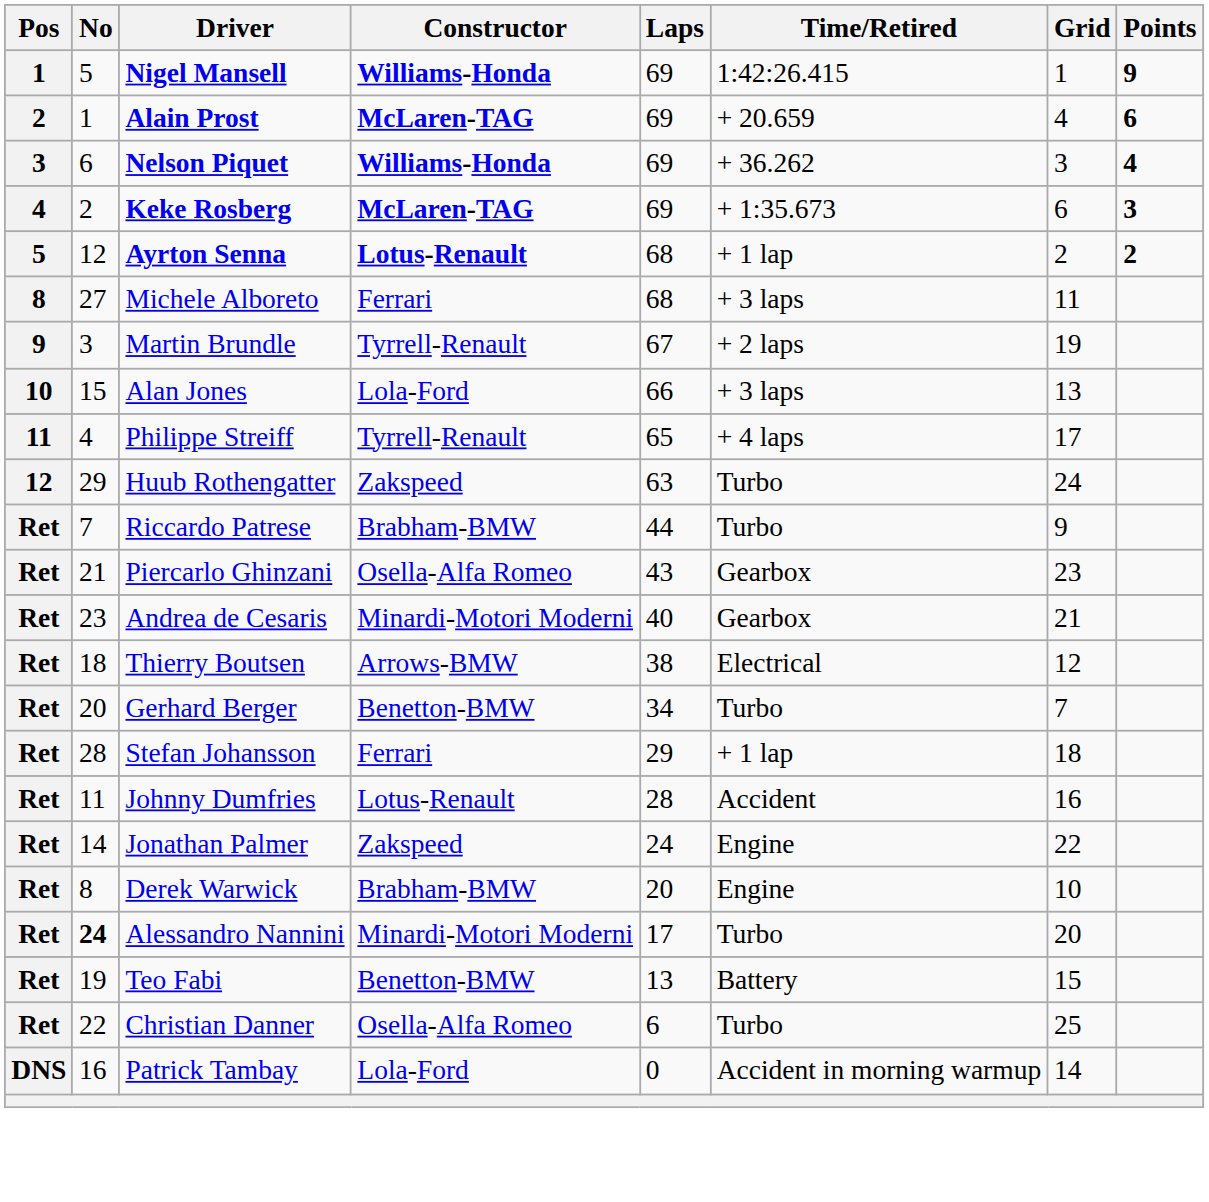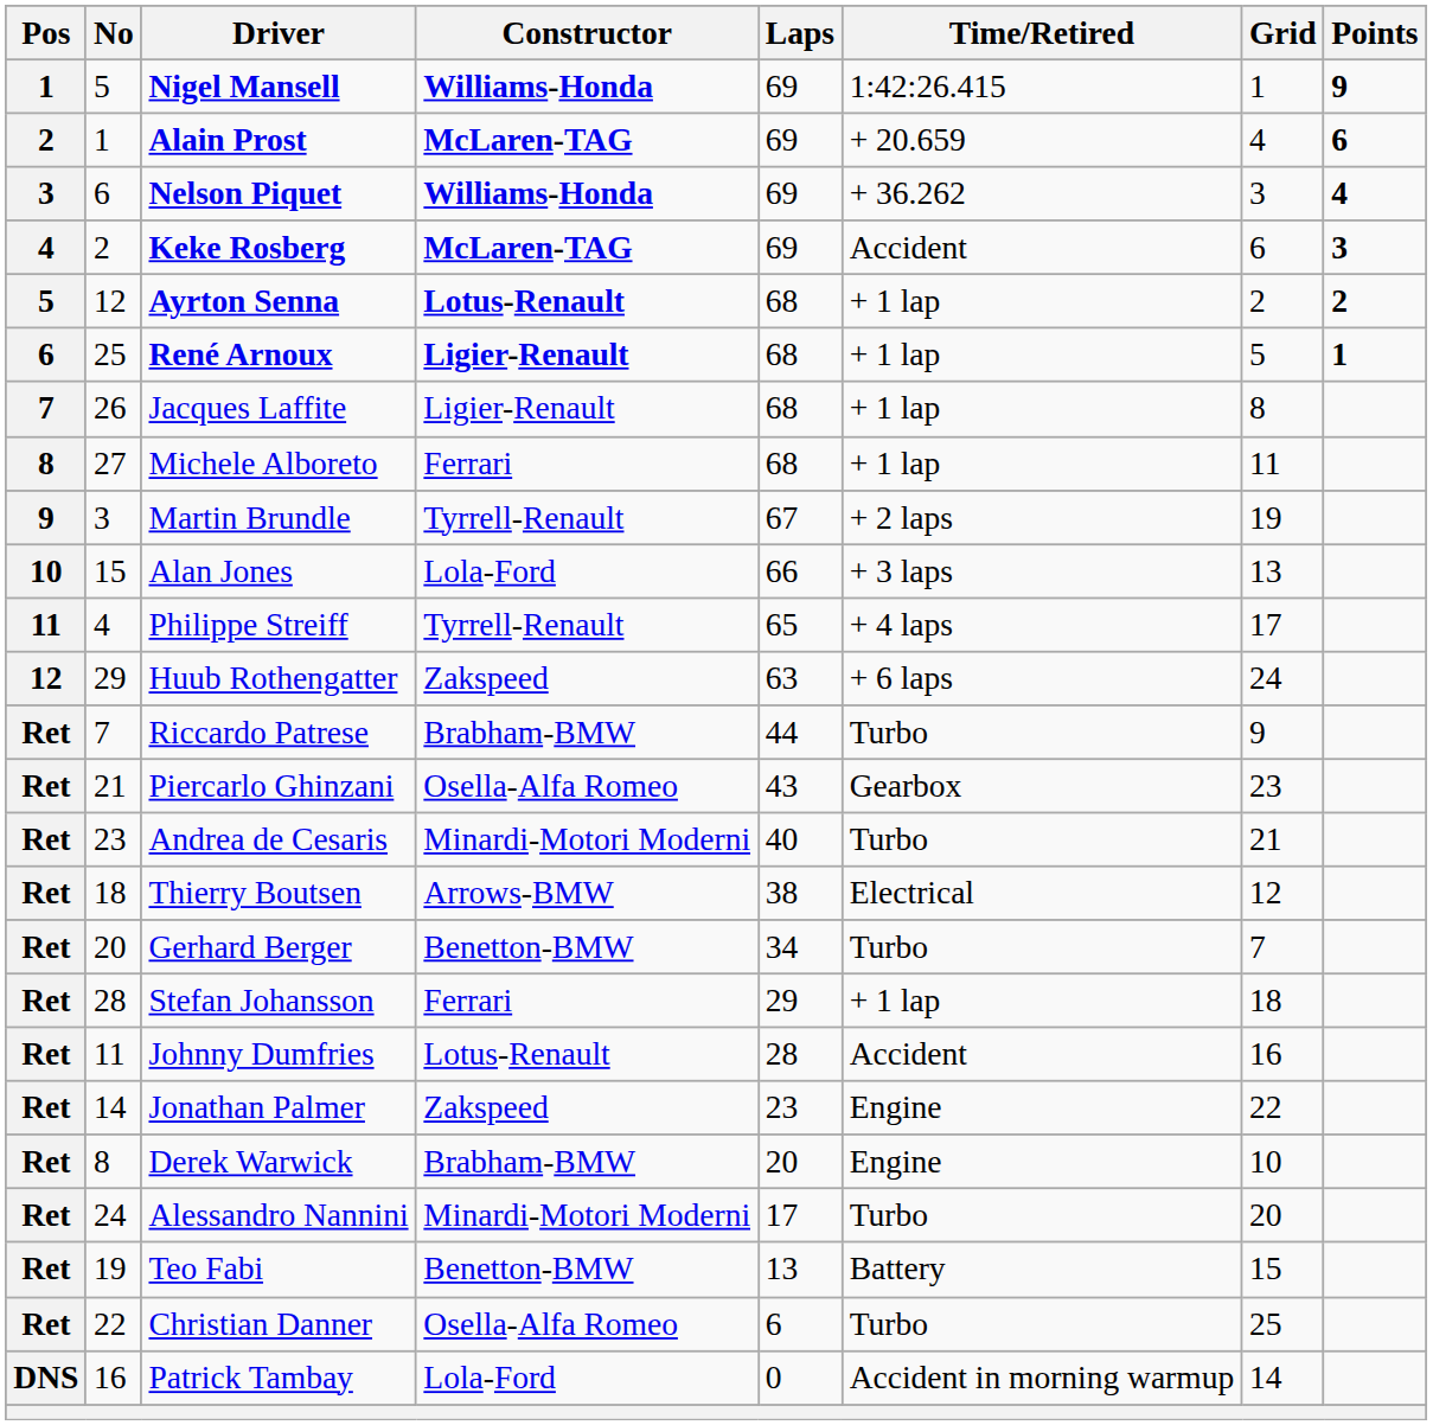Keke Rosberg | Time/Retired: + 1:35.673 -> Accident
+ row: 6 | 25 | René Arnoux | Ligier-Renault | 68 | + 1 lap | 5 | 1
+ row: 7 | 26 | Jacques Laffite | Ligier-Renault | 68 | + 1 lap | 8
Michele Alboreto | Time/Retired: + 3 laps -> + 1 lap
Huub Rothengatter | Time/Retired: Turbo -> + 6 laps
Andrea de Cesaris | Time/Retired: Gearbox -> Turbo
Jonathan Palmer | Laps: 24 -> 23
Alessandro Nannini | No: bold -> normal
